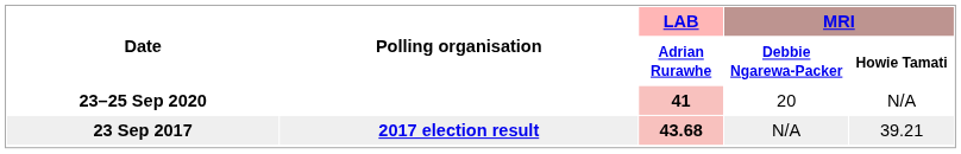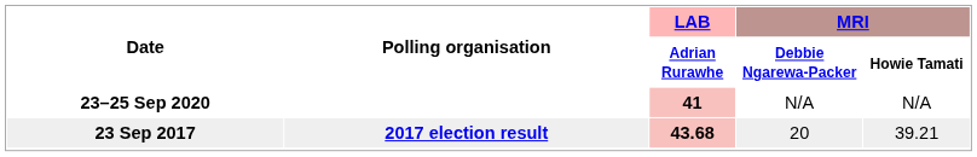23–25 Sep 2020 | MRI / Debbie Ngarewa-Packer: 20 -> N/A
23 Sep 2017 | MRI / Debbie Ngarewa-Packer: N/A -> 20
